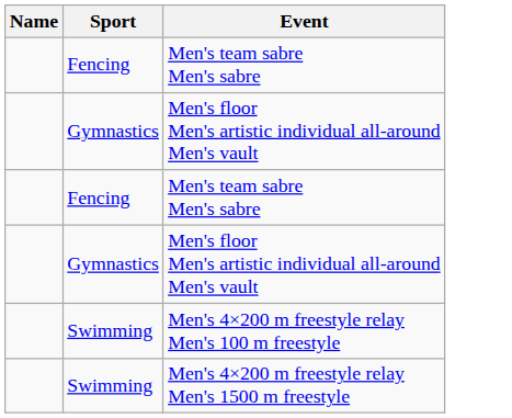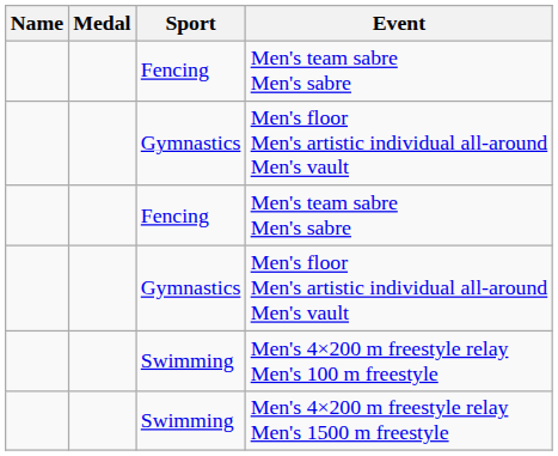+ column: Medal
